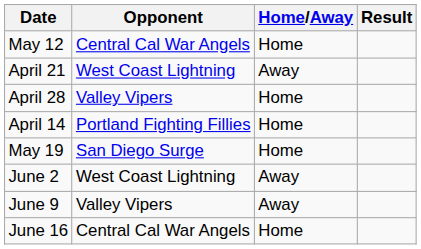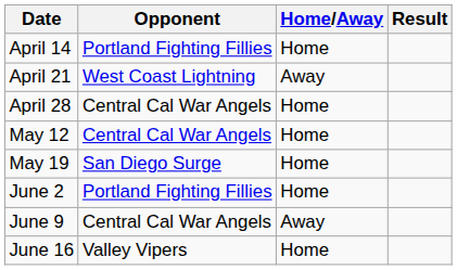rows swapped: April 14 <-> May 12
April 28 | Opponent: Valley Vipers -> Central Cal War Angels
June 2 | Opponent: West Coast Lightning -> Portland Fighting Fillies
June 2 | Home/Away: Away -> Home
June 9 | Opponent: Valley Vipers -> Central Cal War Angels
June 16 | Opponent: Central Cal War Angels -> Valley Vipers
